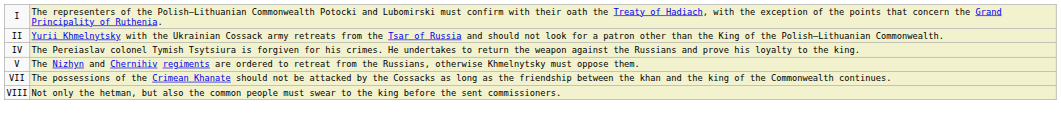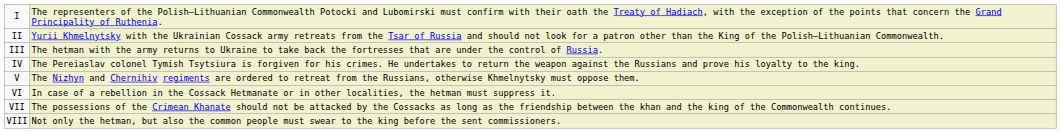+ row: III | The hetman with the army returns to Ukraine to take back the fortresses that are under the control of Russia.
+ row: VI | In case of a rebellion in the Cossack Hetmanate or in other localities, the hetman must suppress it.
